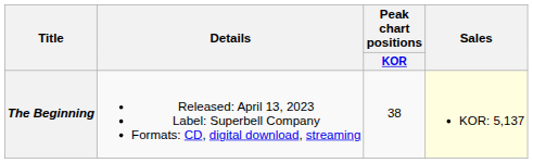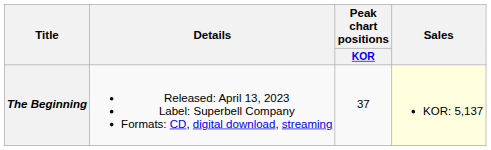The Beginning | Peak chart positions / KOR: 38 -> 37
